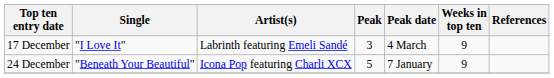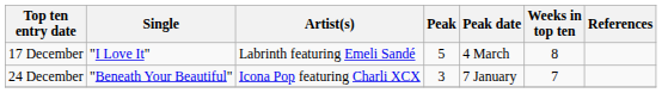17 December | Peak: 3 -> 5
17 December | Weeks in top ten: 9 -> 8
24 December | Peak: 5 -> 3
24 December | Weeks in top ten: 9 -> 7
